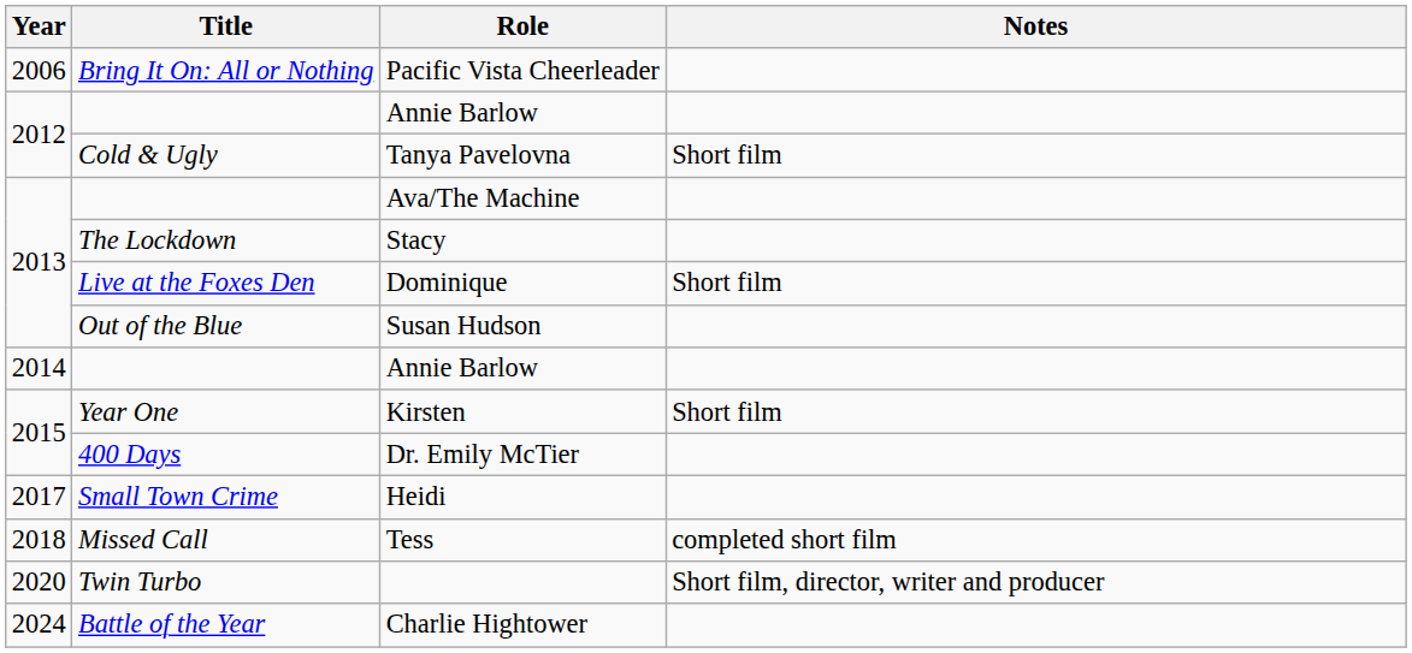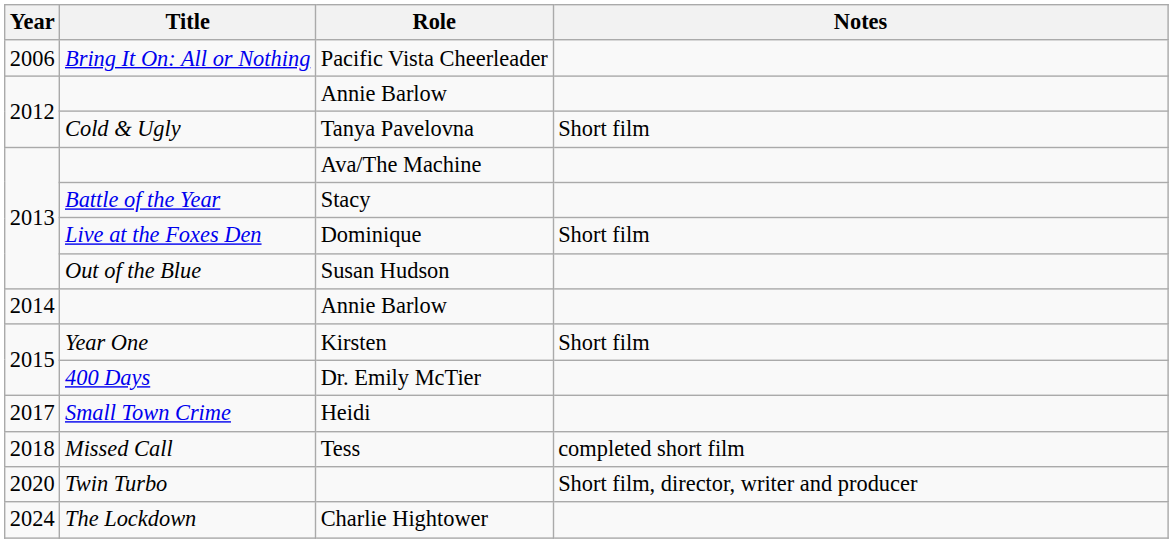Stacy | Title: The Lockdown -> Battle of the Year
Charlie Hightower | Title: Battle of the Year -> The Lockdown
